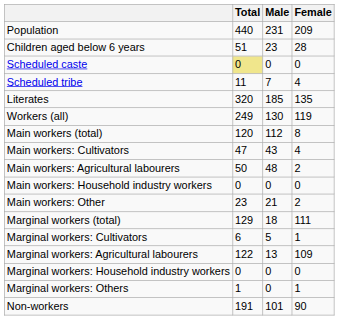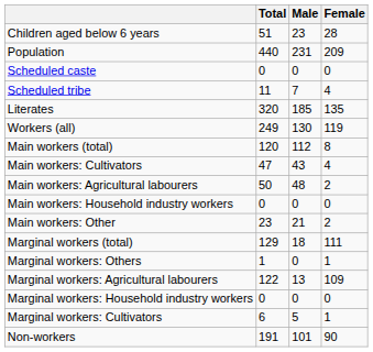rows swapped: Population <-> Children aged below 6 years
Scheduled caste | Total: khaki background -> no background
rows swapped: Marginal workers: Cultivators <-> Marginal workers: Others
